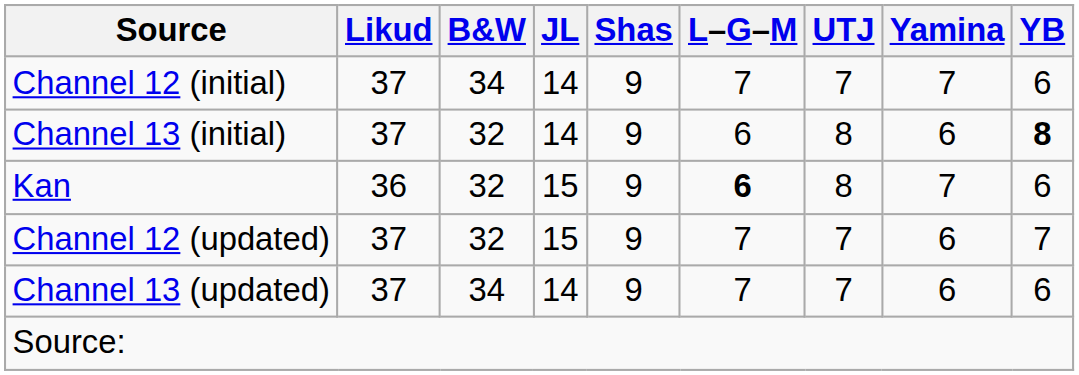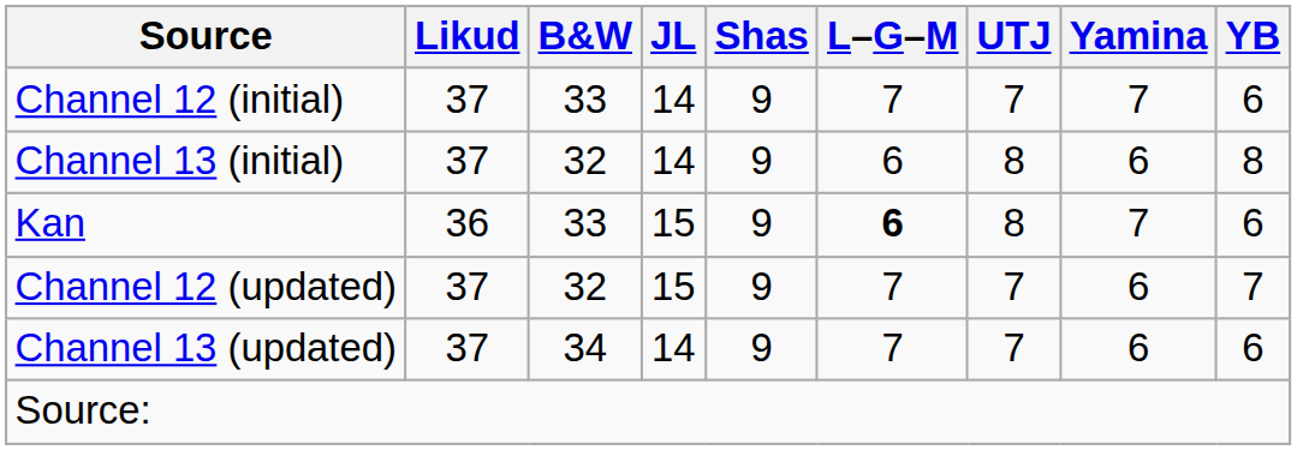Channel 12 (initial) | B&W: 34 -> 33
Channel 13 (initial) | YB: bold -> normal
Kan | B&W: 32 -> 33
